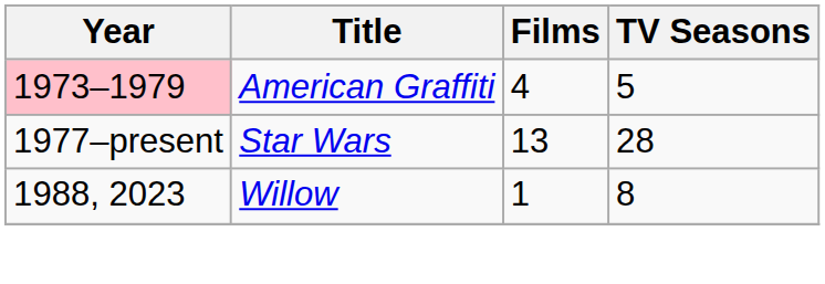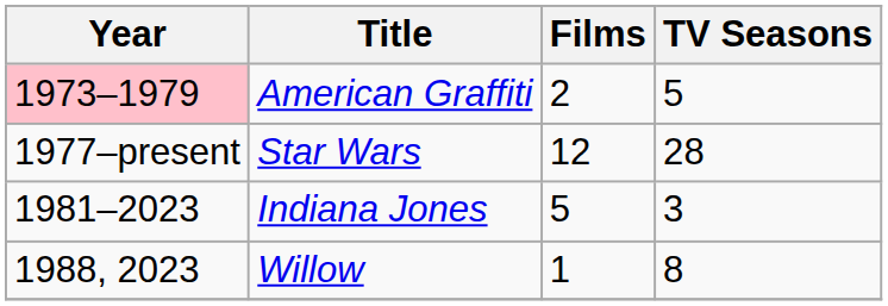American Graffiti | Films: 4 -> 2
Star Wars | Films: 13 -> 12
+ row: 1981–2023 | Indiana Jones | 5 | 3
